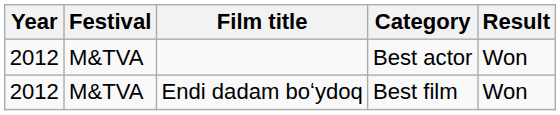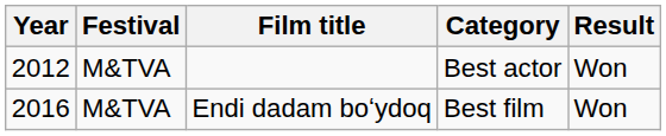Endi dadam boʻydoq | Year: 2012 -> 2016
